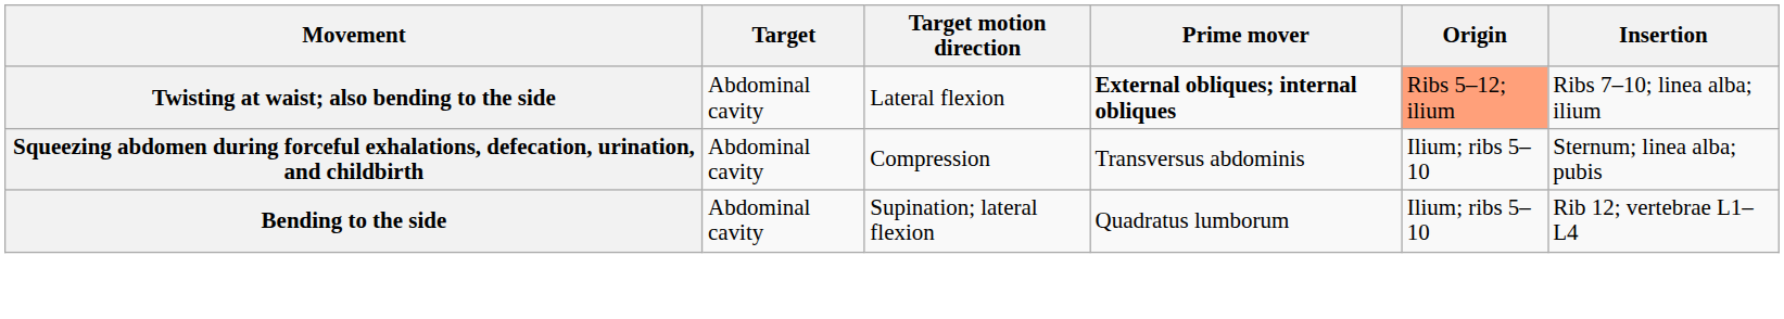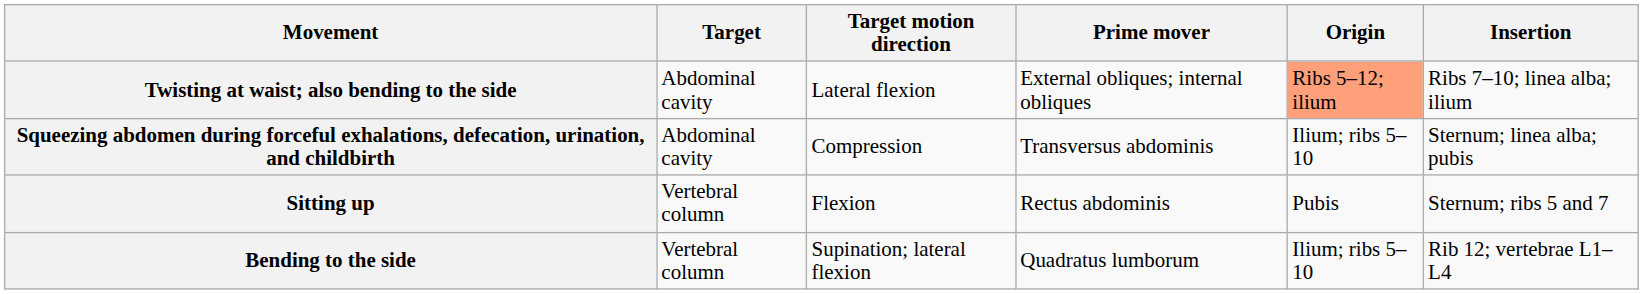Twisting at waist; also bending to the side | Prime mover: bold -> normal
+ row: Sitting up | Vertebral column | Flexion | Rectus abdominis | Pubis | Sternum; ribs 5 and 7
Bending to the side | Target: Abdominal cavity -> Vertebral column
